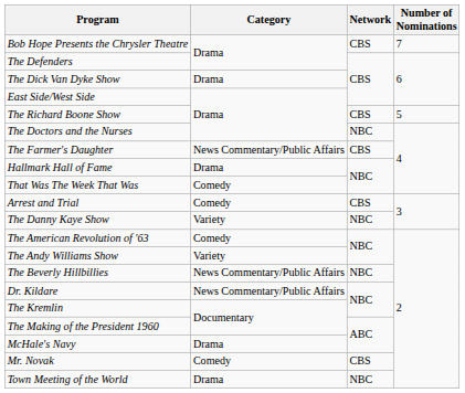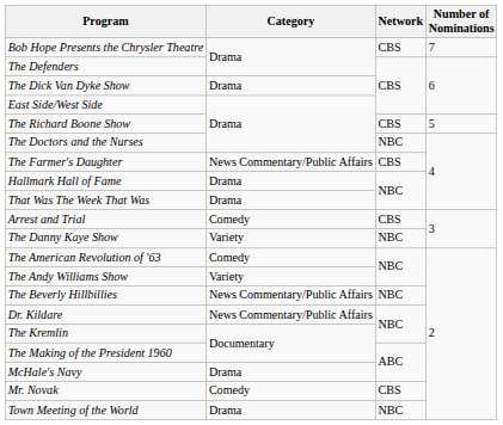That Was The Week That Was | Category: Comedy -> Drama
